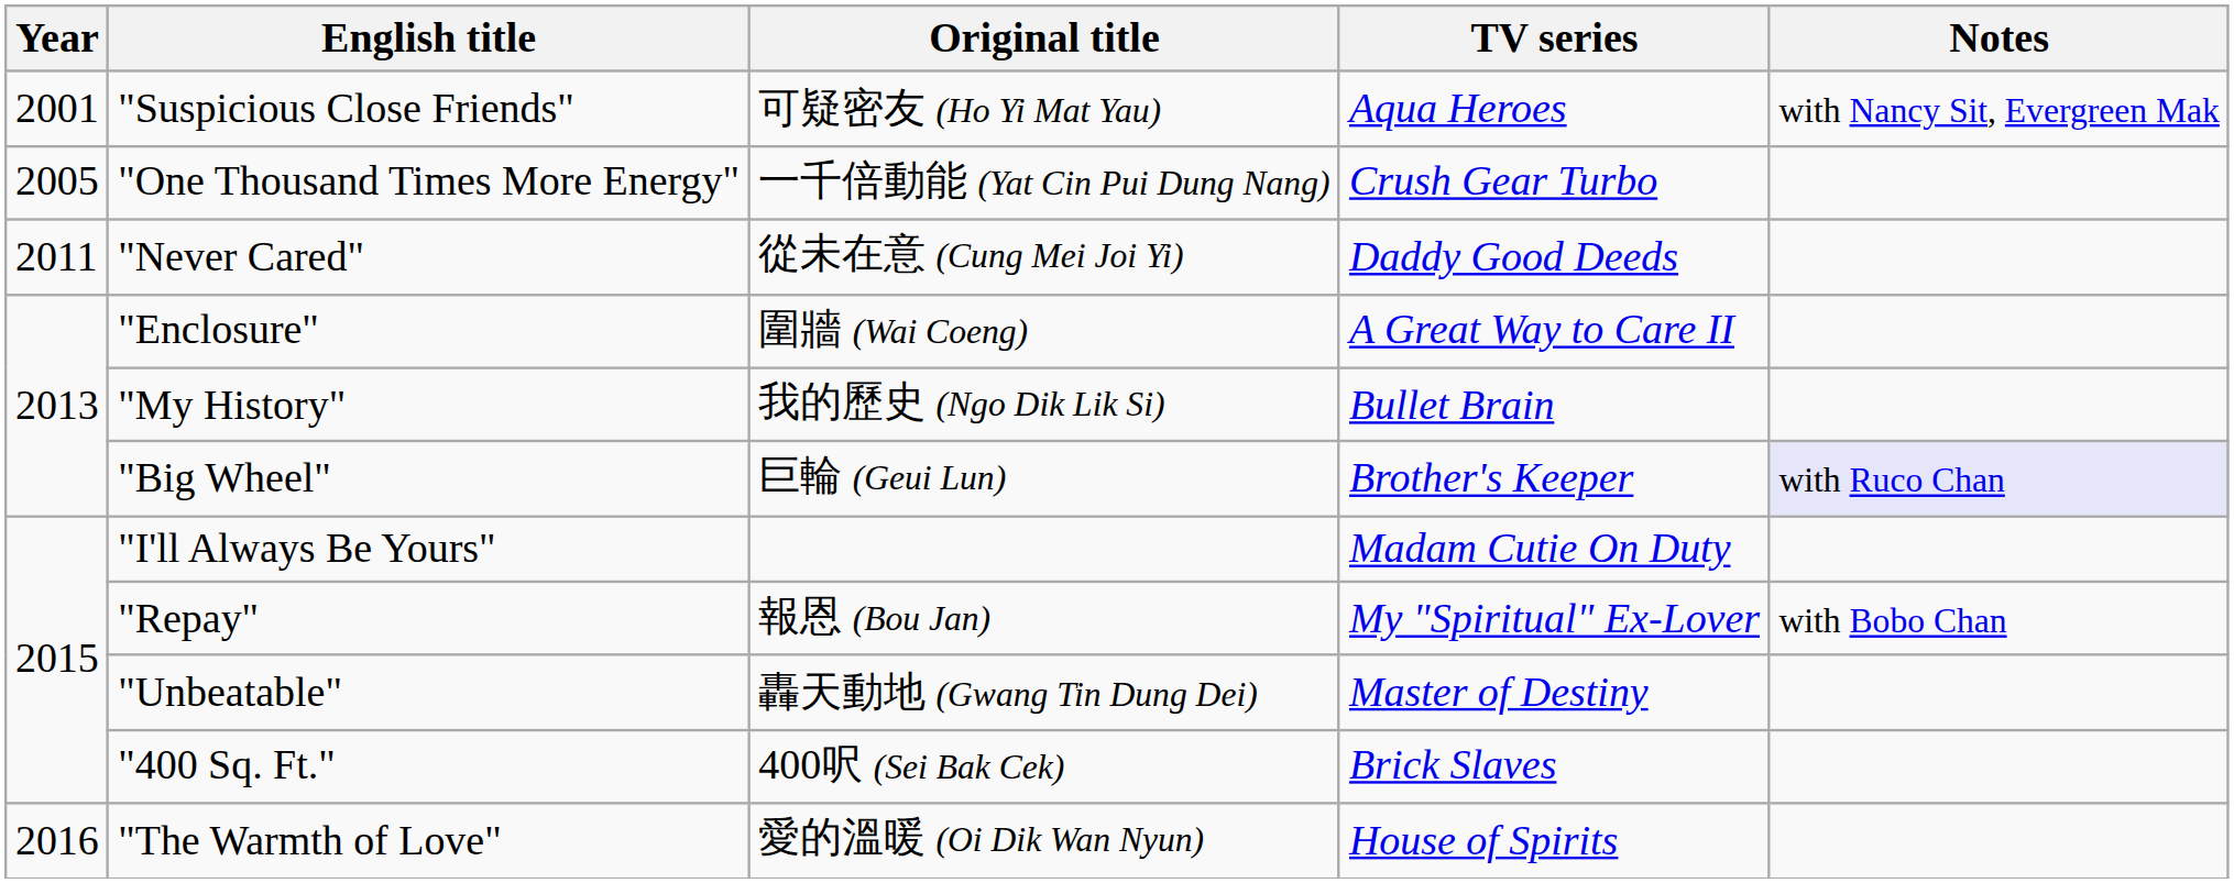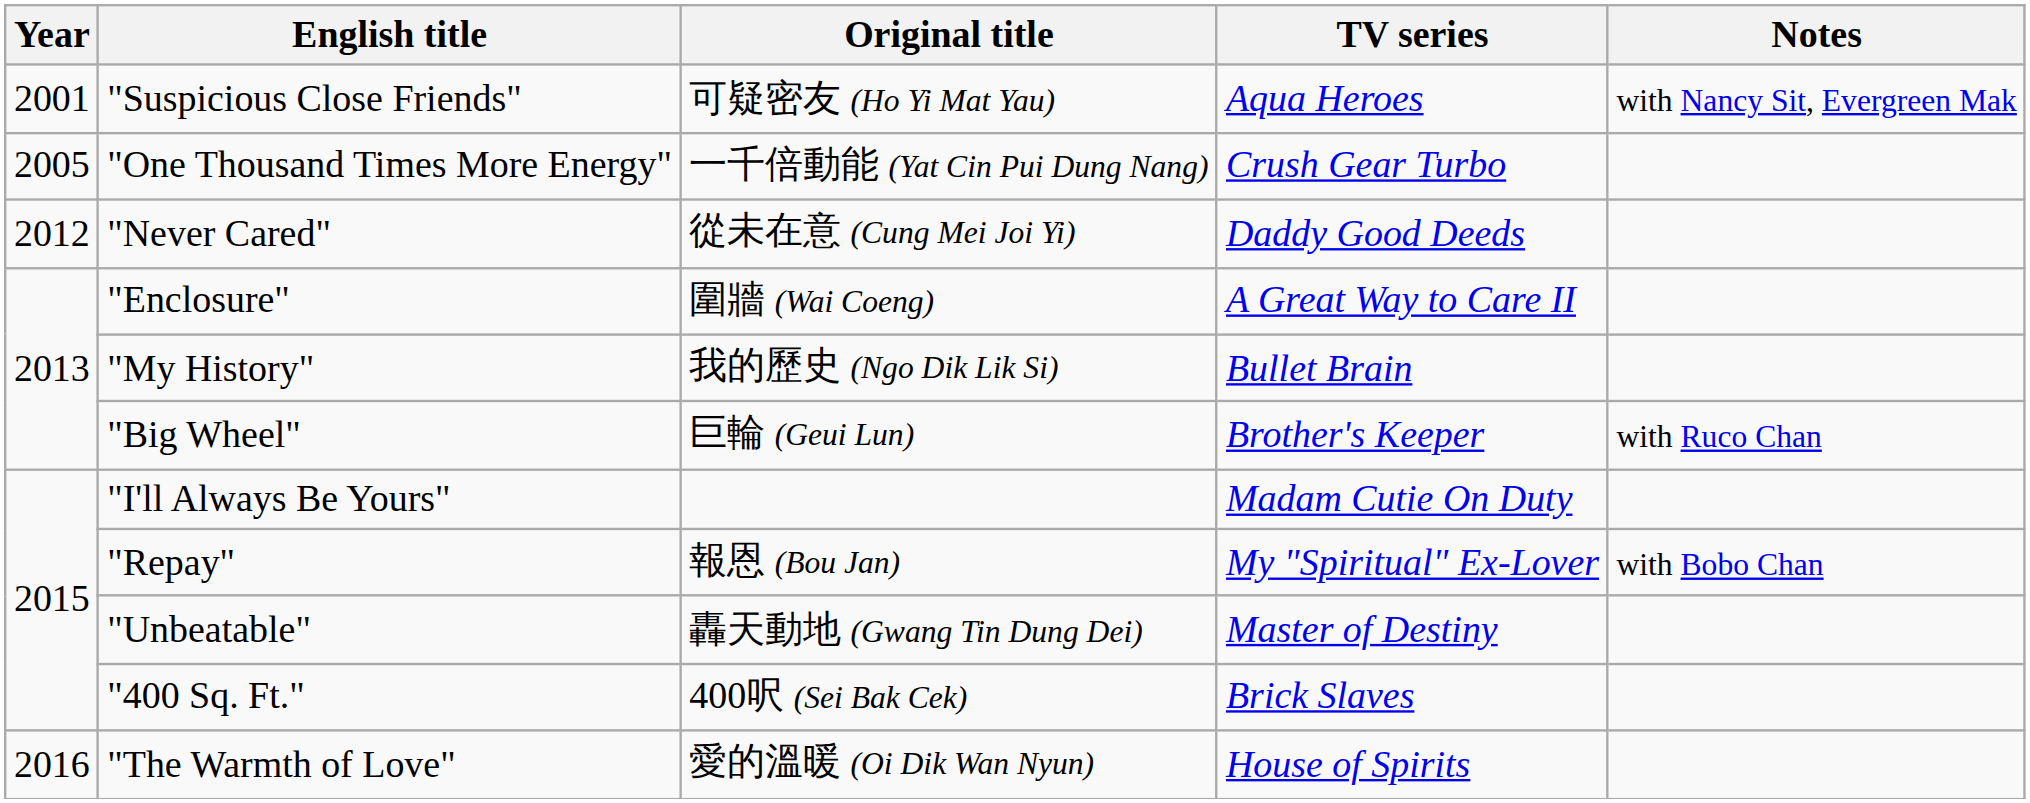"Never Cared" | Year: 2011 -> 2012
"Big Wheel" | Notes: lavender background -> no background
